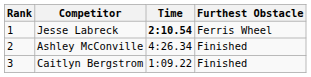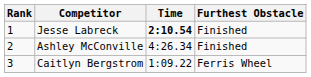Jesse Labreck | Furthest Obstacle: Ferris Wheel -> Finished
Caitlyn Bergstrom | Furthest Obstacle: Finished -> Ferris Wheel
